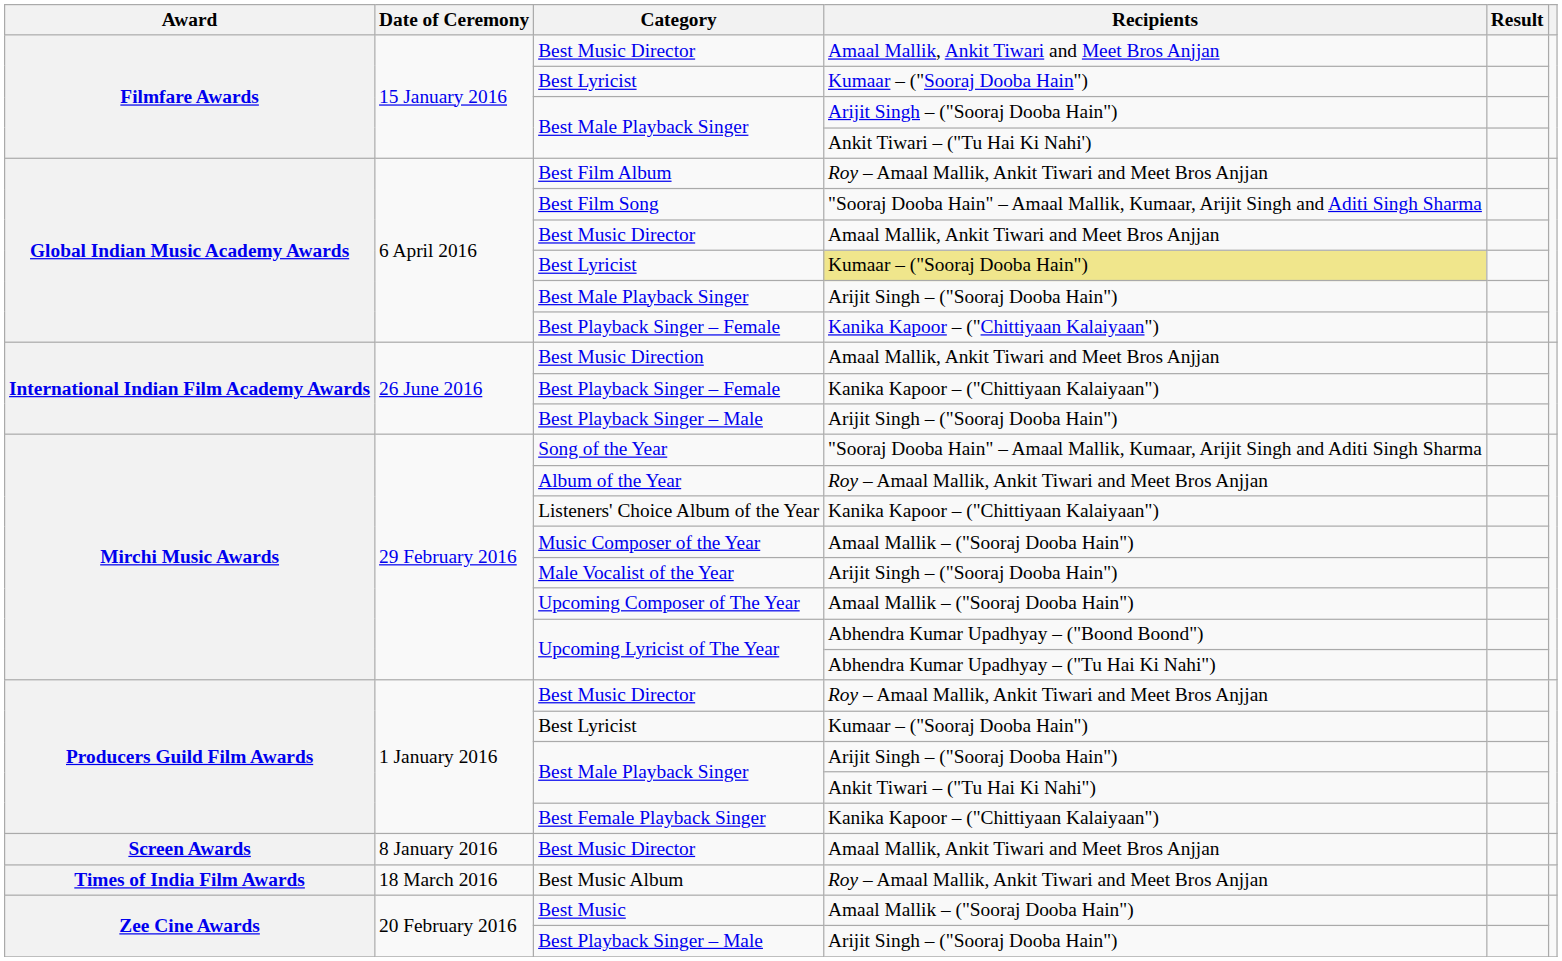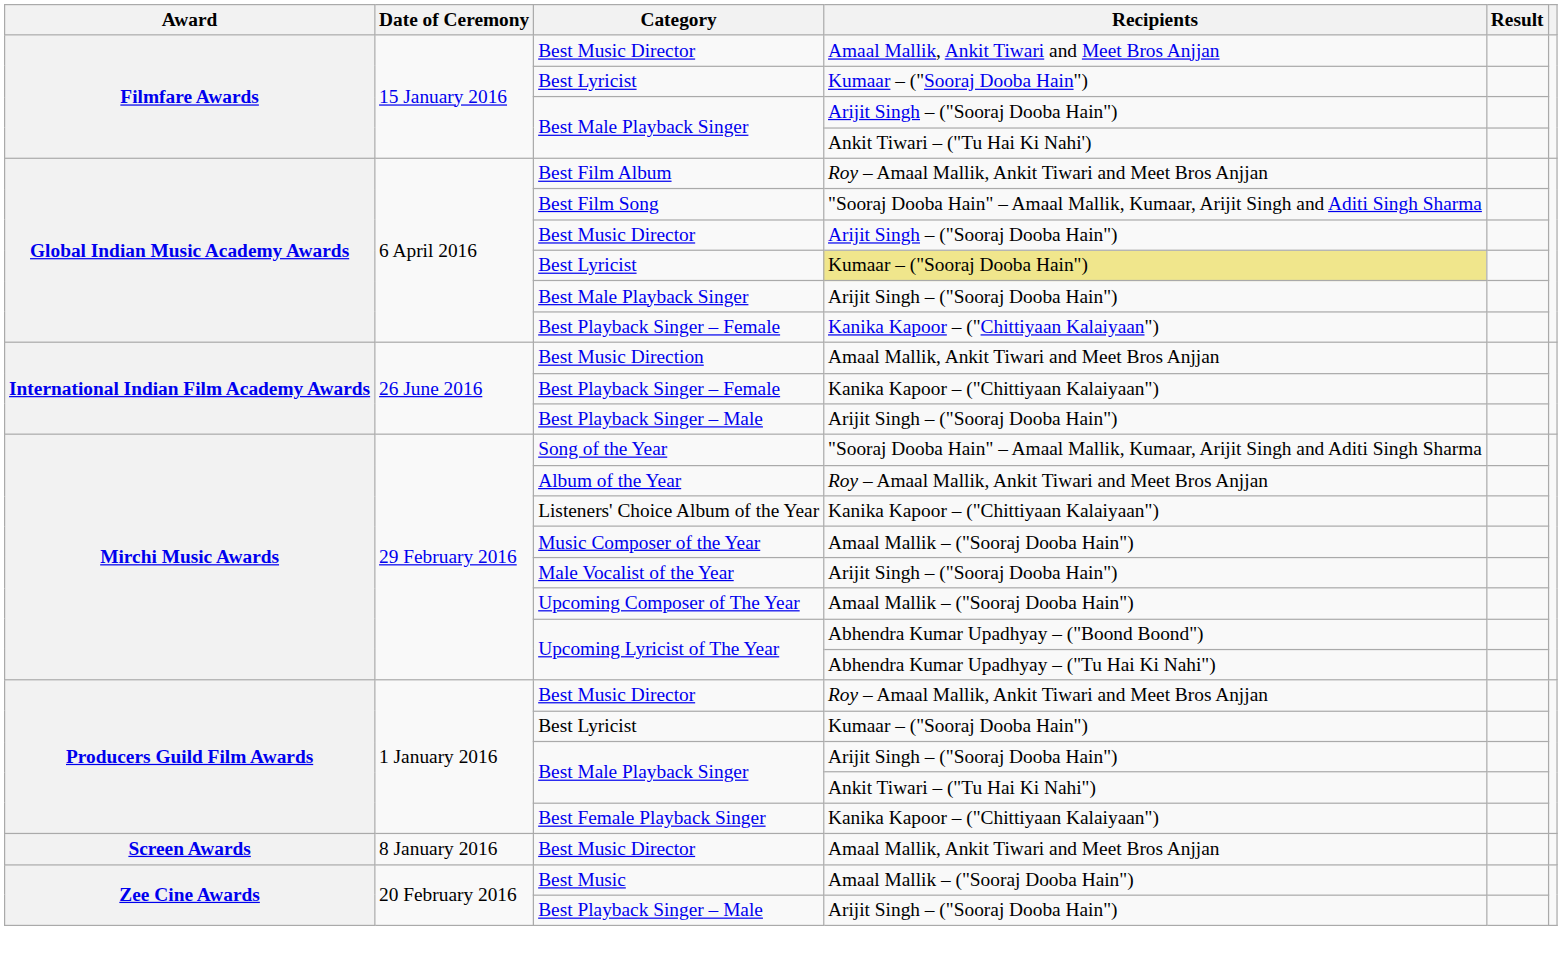Global Indian Music Academy Awards / Best Music Director | Recipients: Amaal Mallik, Ankit Tiwari and Meet Bros Anjjan -> Arijit Singh – ("Sooraj Dooba Hain")
- row: Times of India Film Awards | 18 March 2016 | Best Music Album | Roy – Amaal Mallik, Ankit Tiwari and Meet Bros Anjjan
